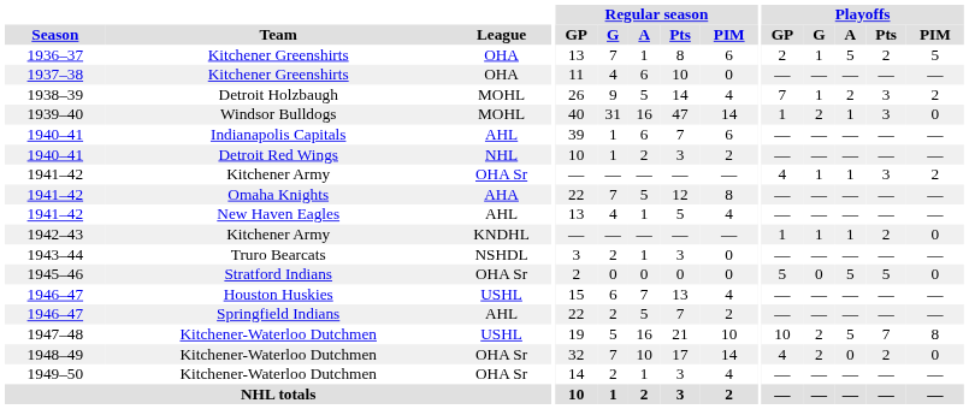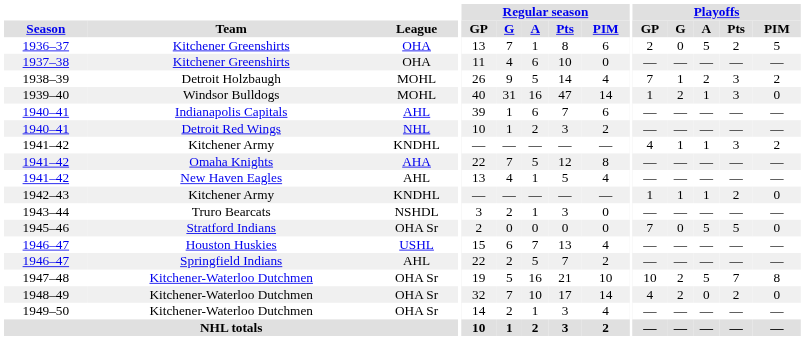1936–37 | Playoffs / G: 1 -> 0
1941–42 / Kitchener Army | League: OHA Sr -> KNDHL
1945–46 | Playoffs / GP: 5 -> 7
1947–48 | League: USHL -> OHA Sr
